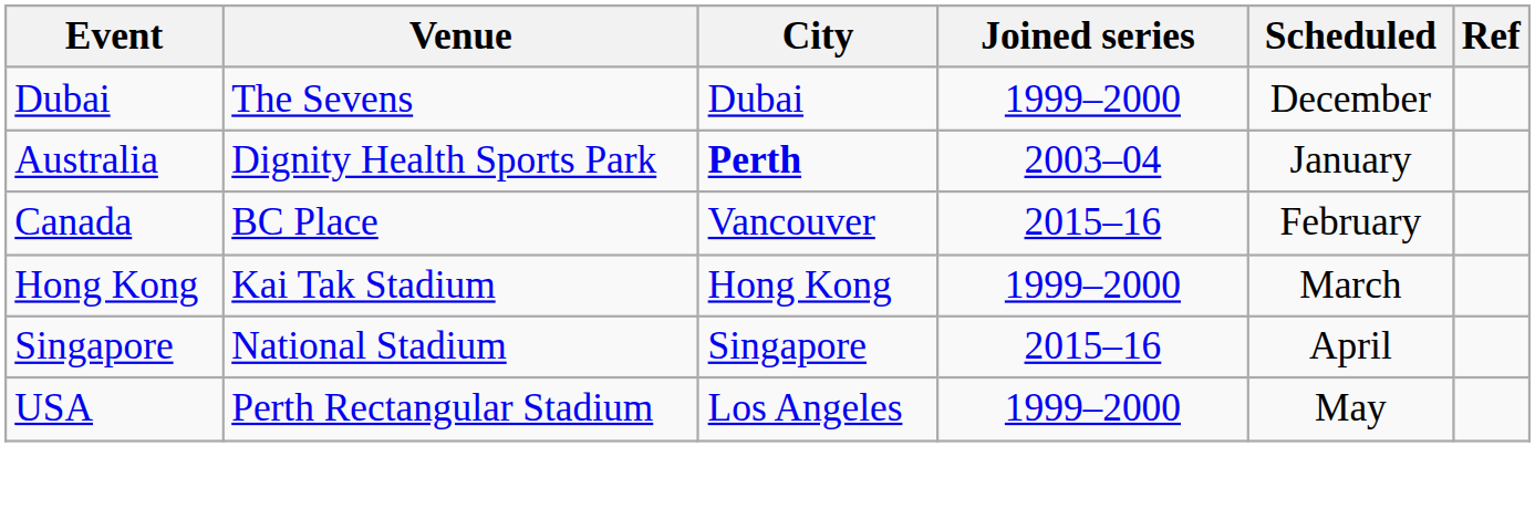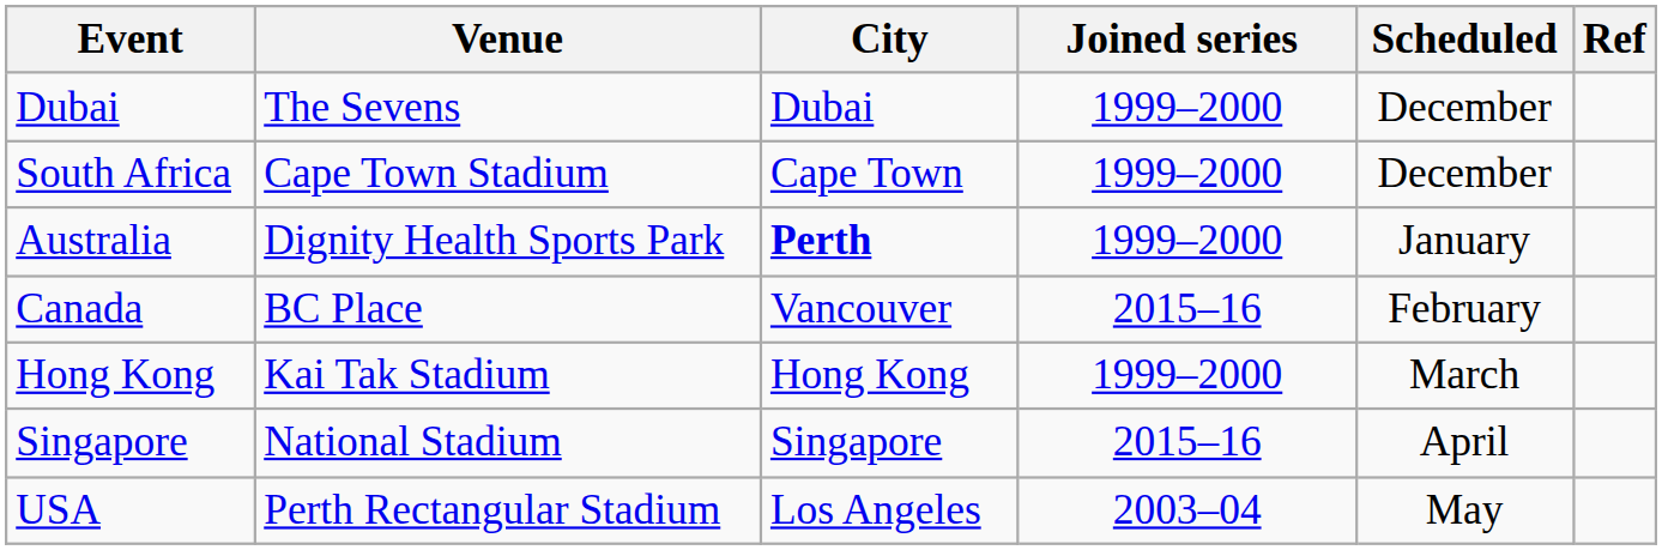+ row: South Africa | Cape Town Stadium | Cape Town | 1999–2000 | December
Australia | Joined series: 2003–04 -> 1999–2000
USA | Joined series: 1999–2000 -> 2003–04
